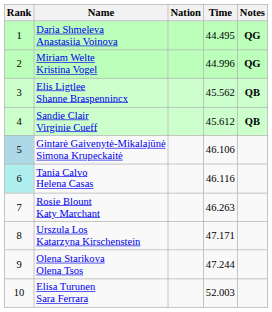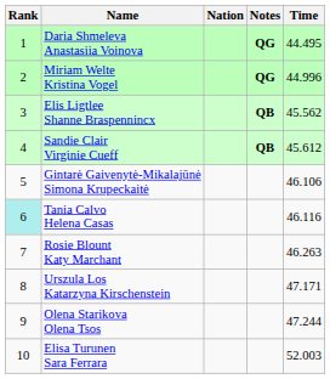columns swapped: Time <-> Notes
Gintarė Gaivenytė-Mikalajūnė Simona Krupeckaitė | Rank: lightblue background -> no background
